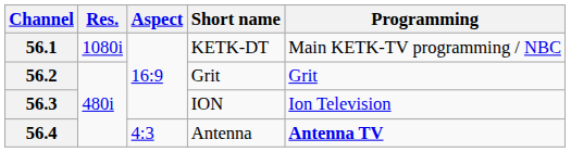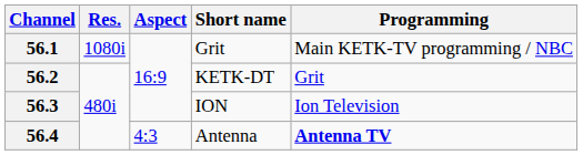56.1 | Short name: KETK-DT -> Grit
56.2 | Short name: Grit -> KETK-DT
